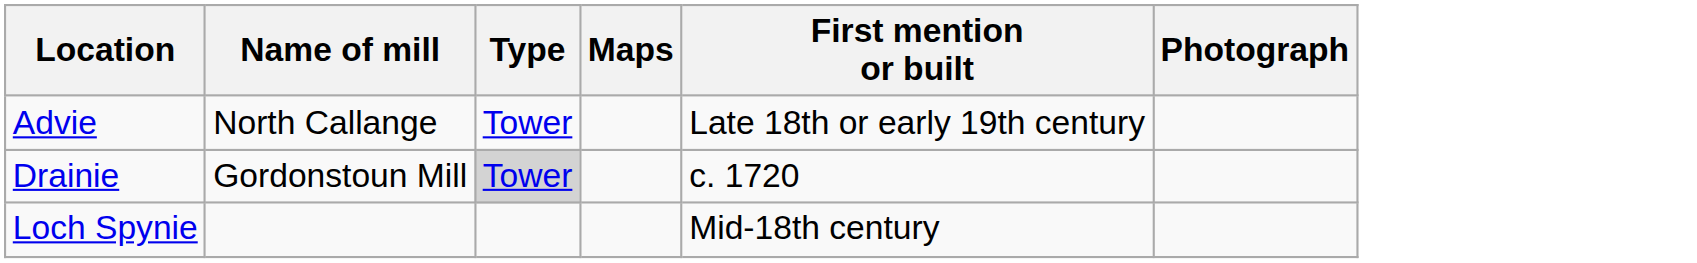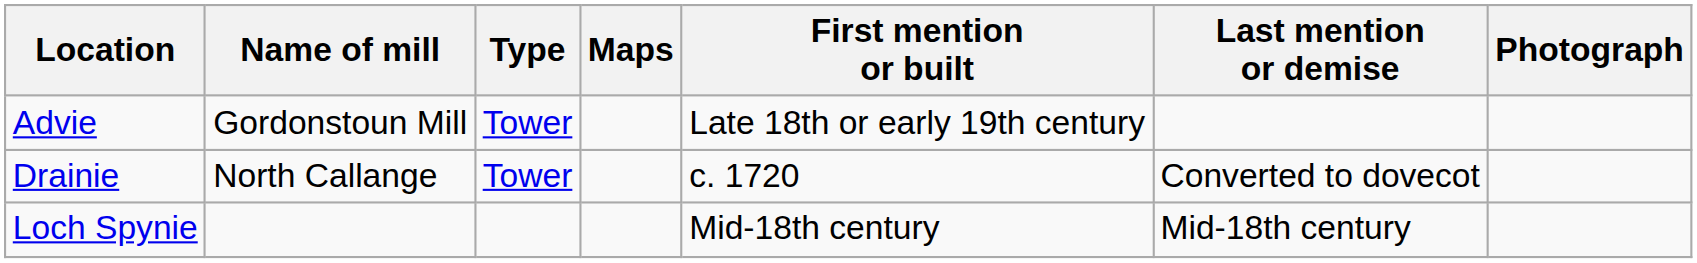+ column: Last mention or demise | Converted to dovecot | Mid-18th century
Advie | Name of mill: North Callange -> Gordonstoun Mill
Drainie | Name of mill: Gordonstoun Mill -> North Callange
Drainie | Type: lightgrey background -> no background
